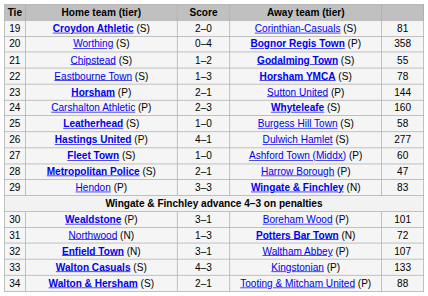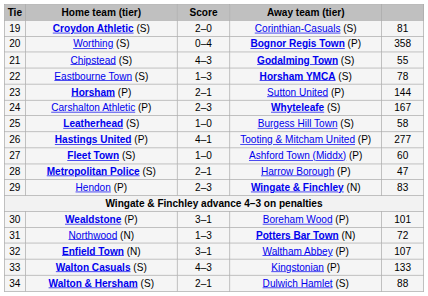Chipstead (S) | Score: 1–2 -> 4–3
Carshalton Athletic (P) | column 5: 160 -> 167
Hastings United (P) | Away team (tier): Dulwich Hamlet (S) -> Tooting & Mitcham United (P)
Hendon (P) | Score: 3–3 -> 2–3
Walton & Hersham (S) | Away team (tier): Tooting & Mitcham United (P) -> Dulwich Hamlet (S)
